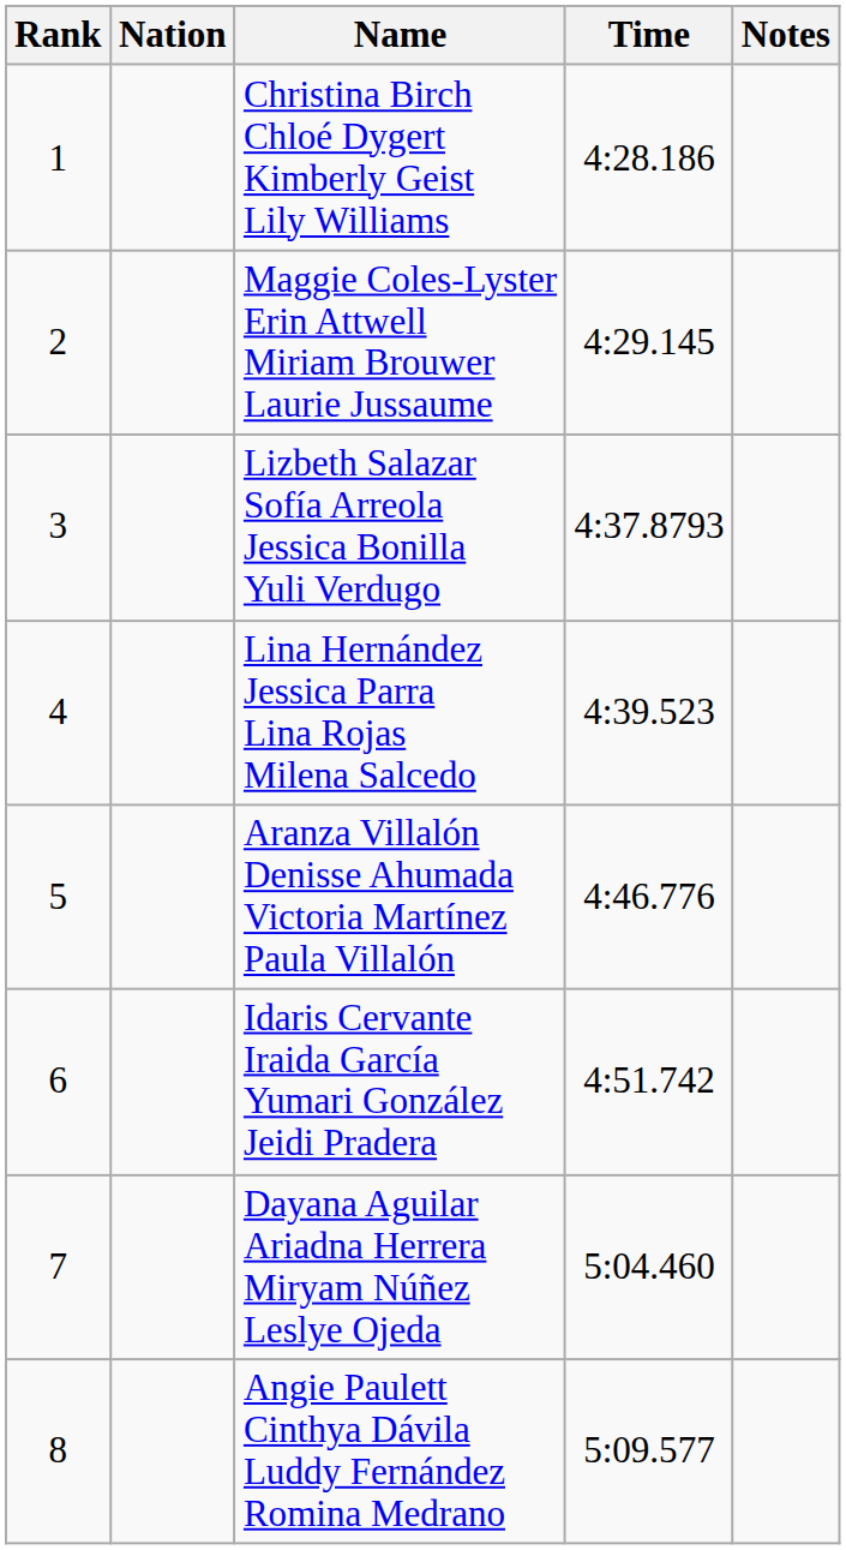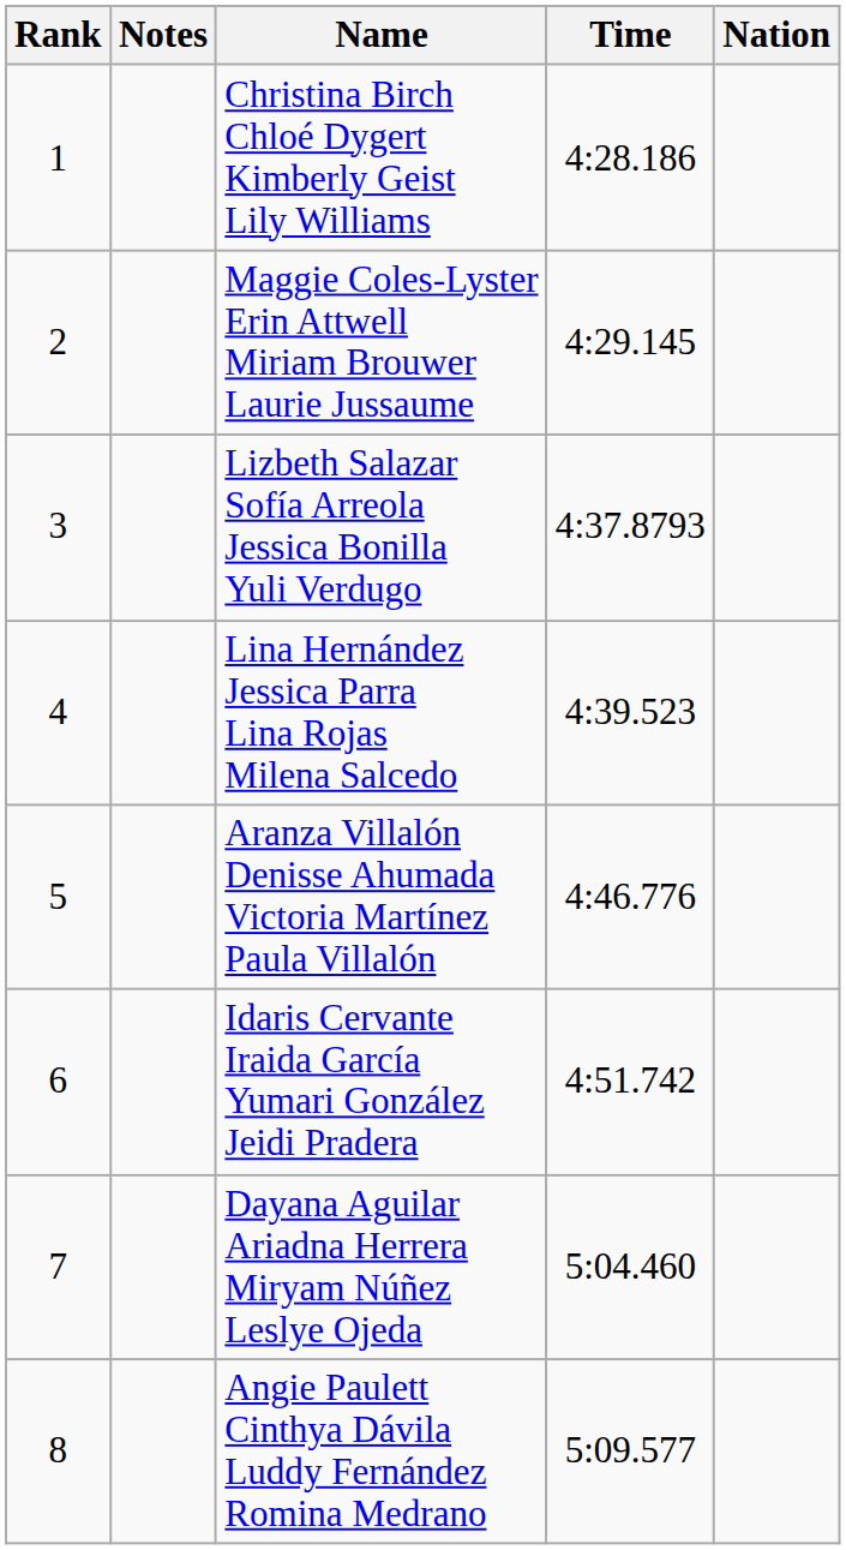columns swapped: Nation <-> Notes
